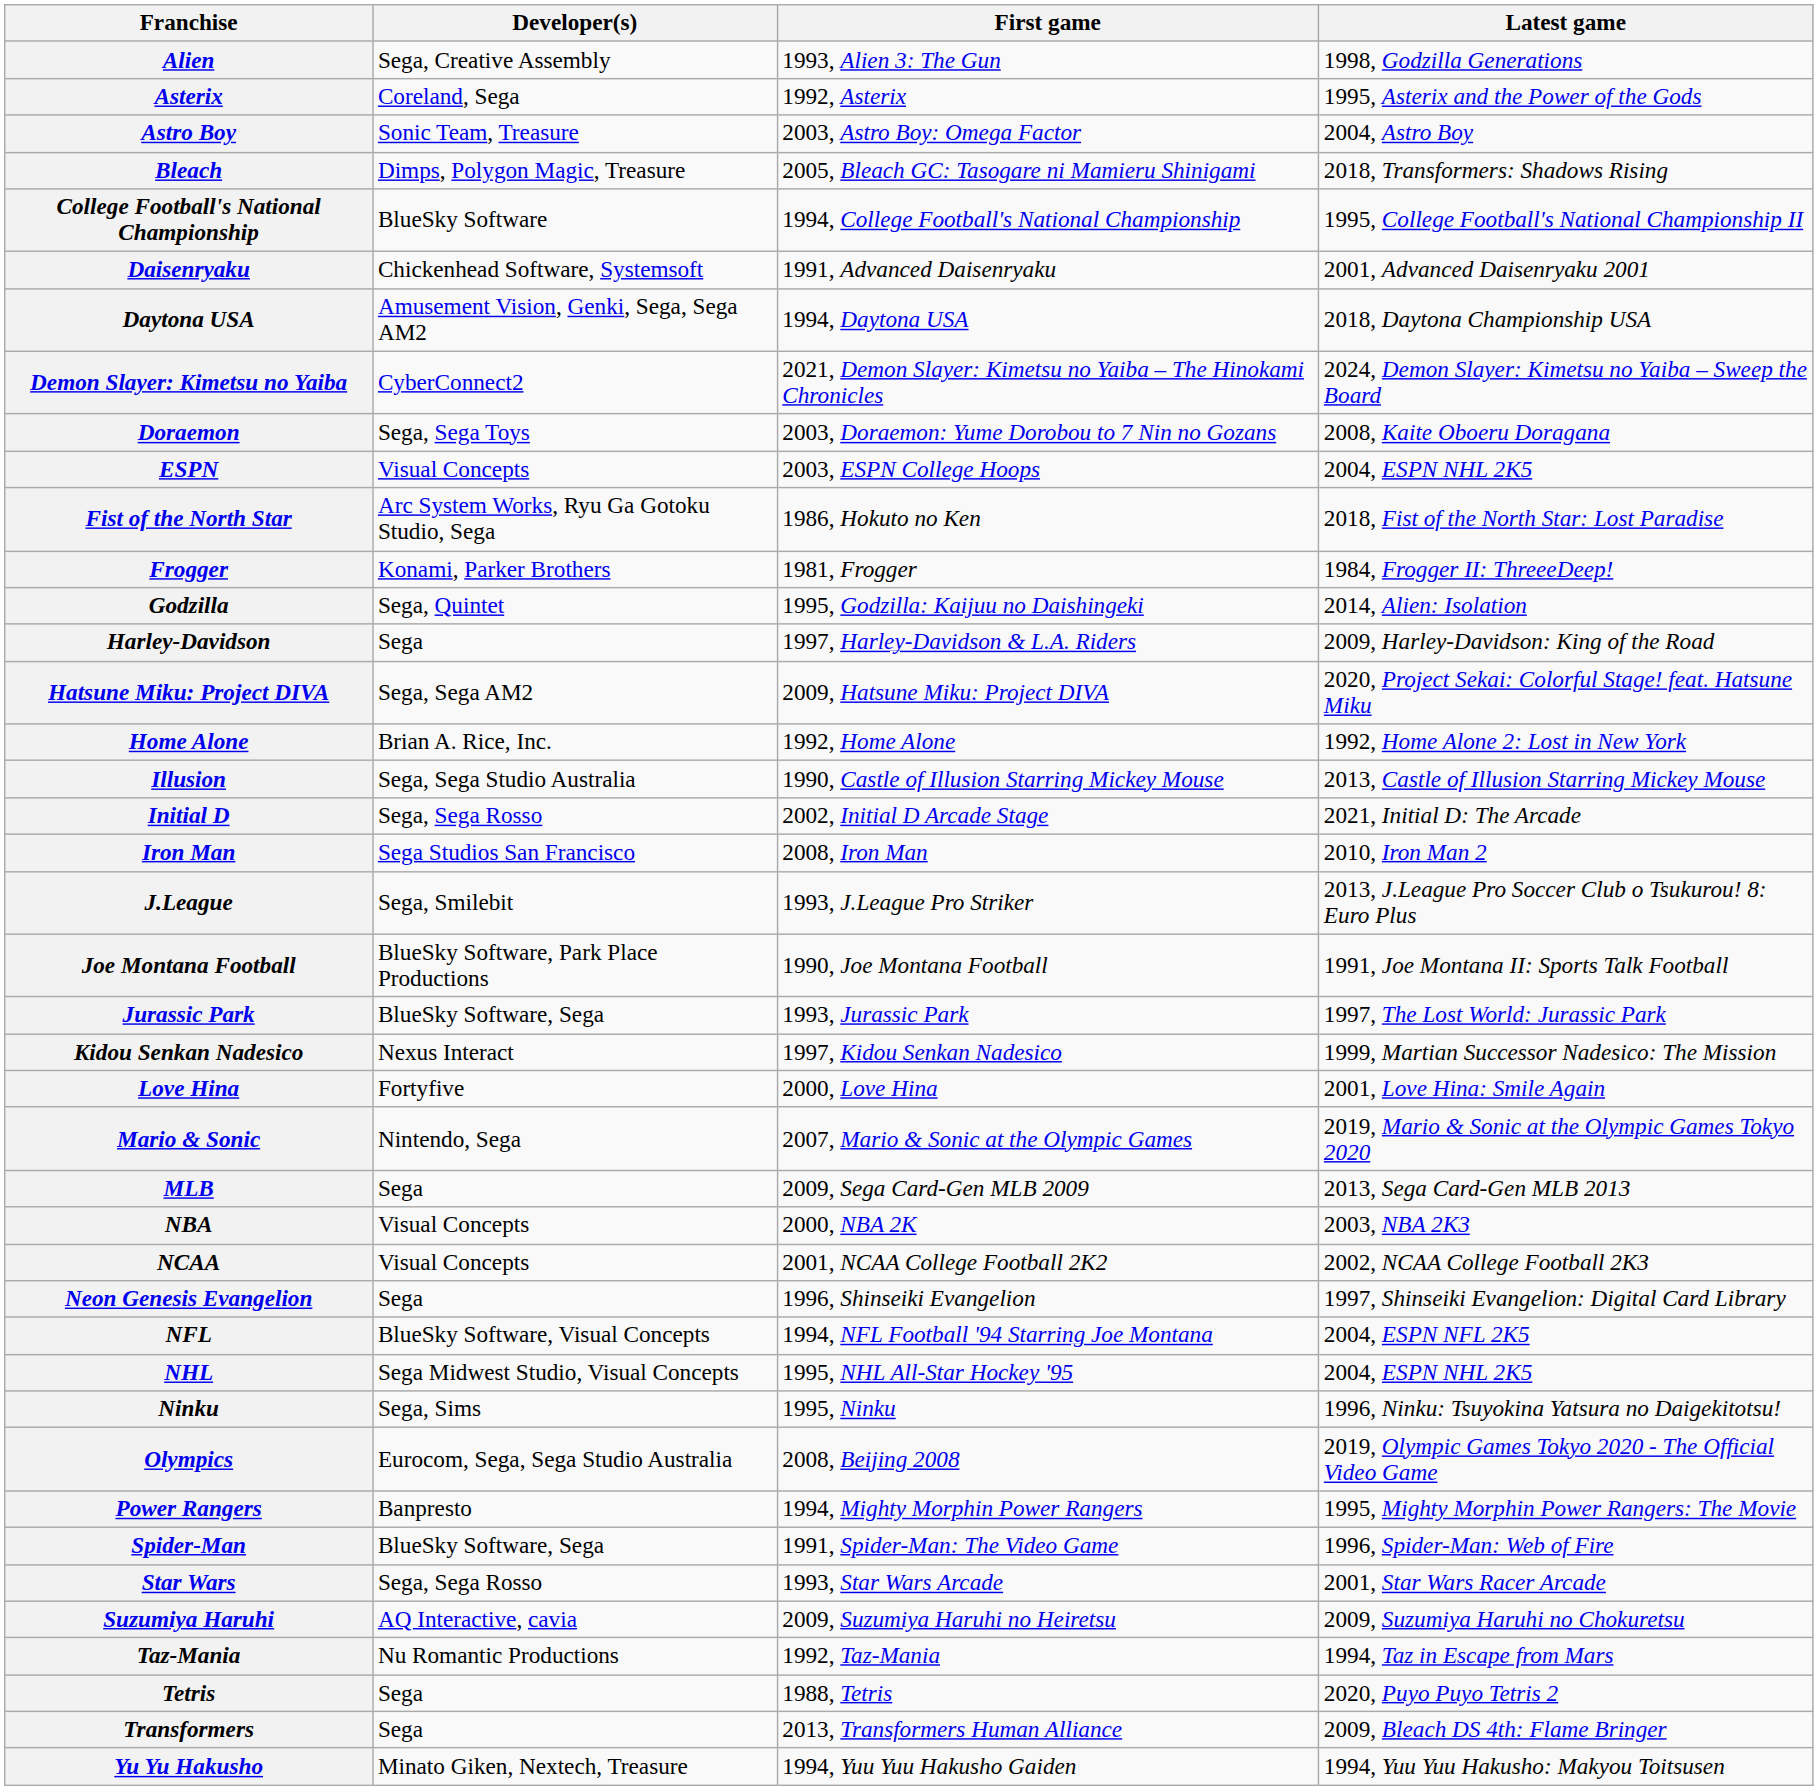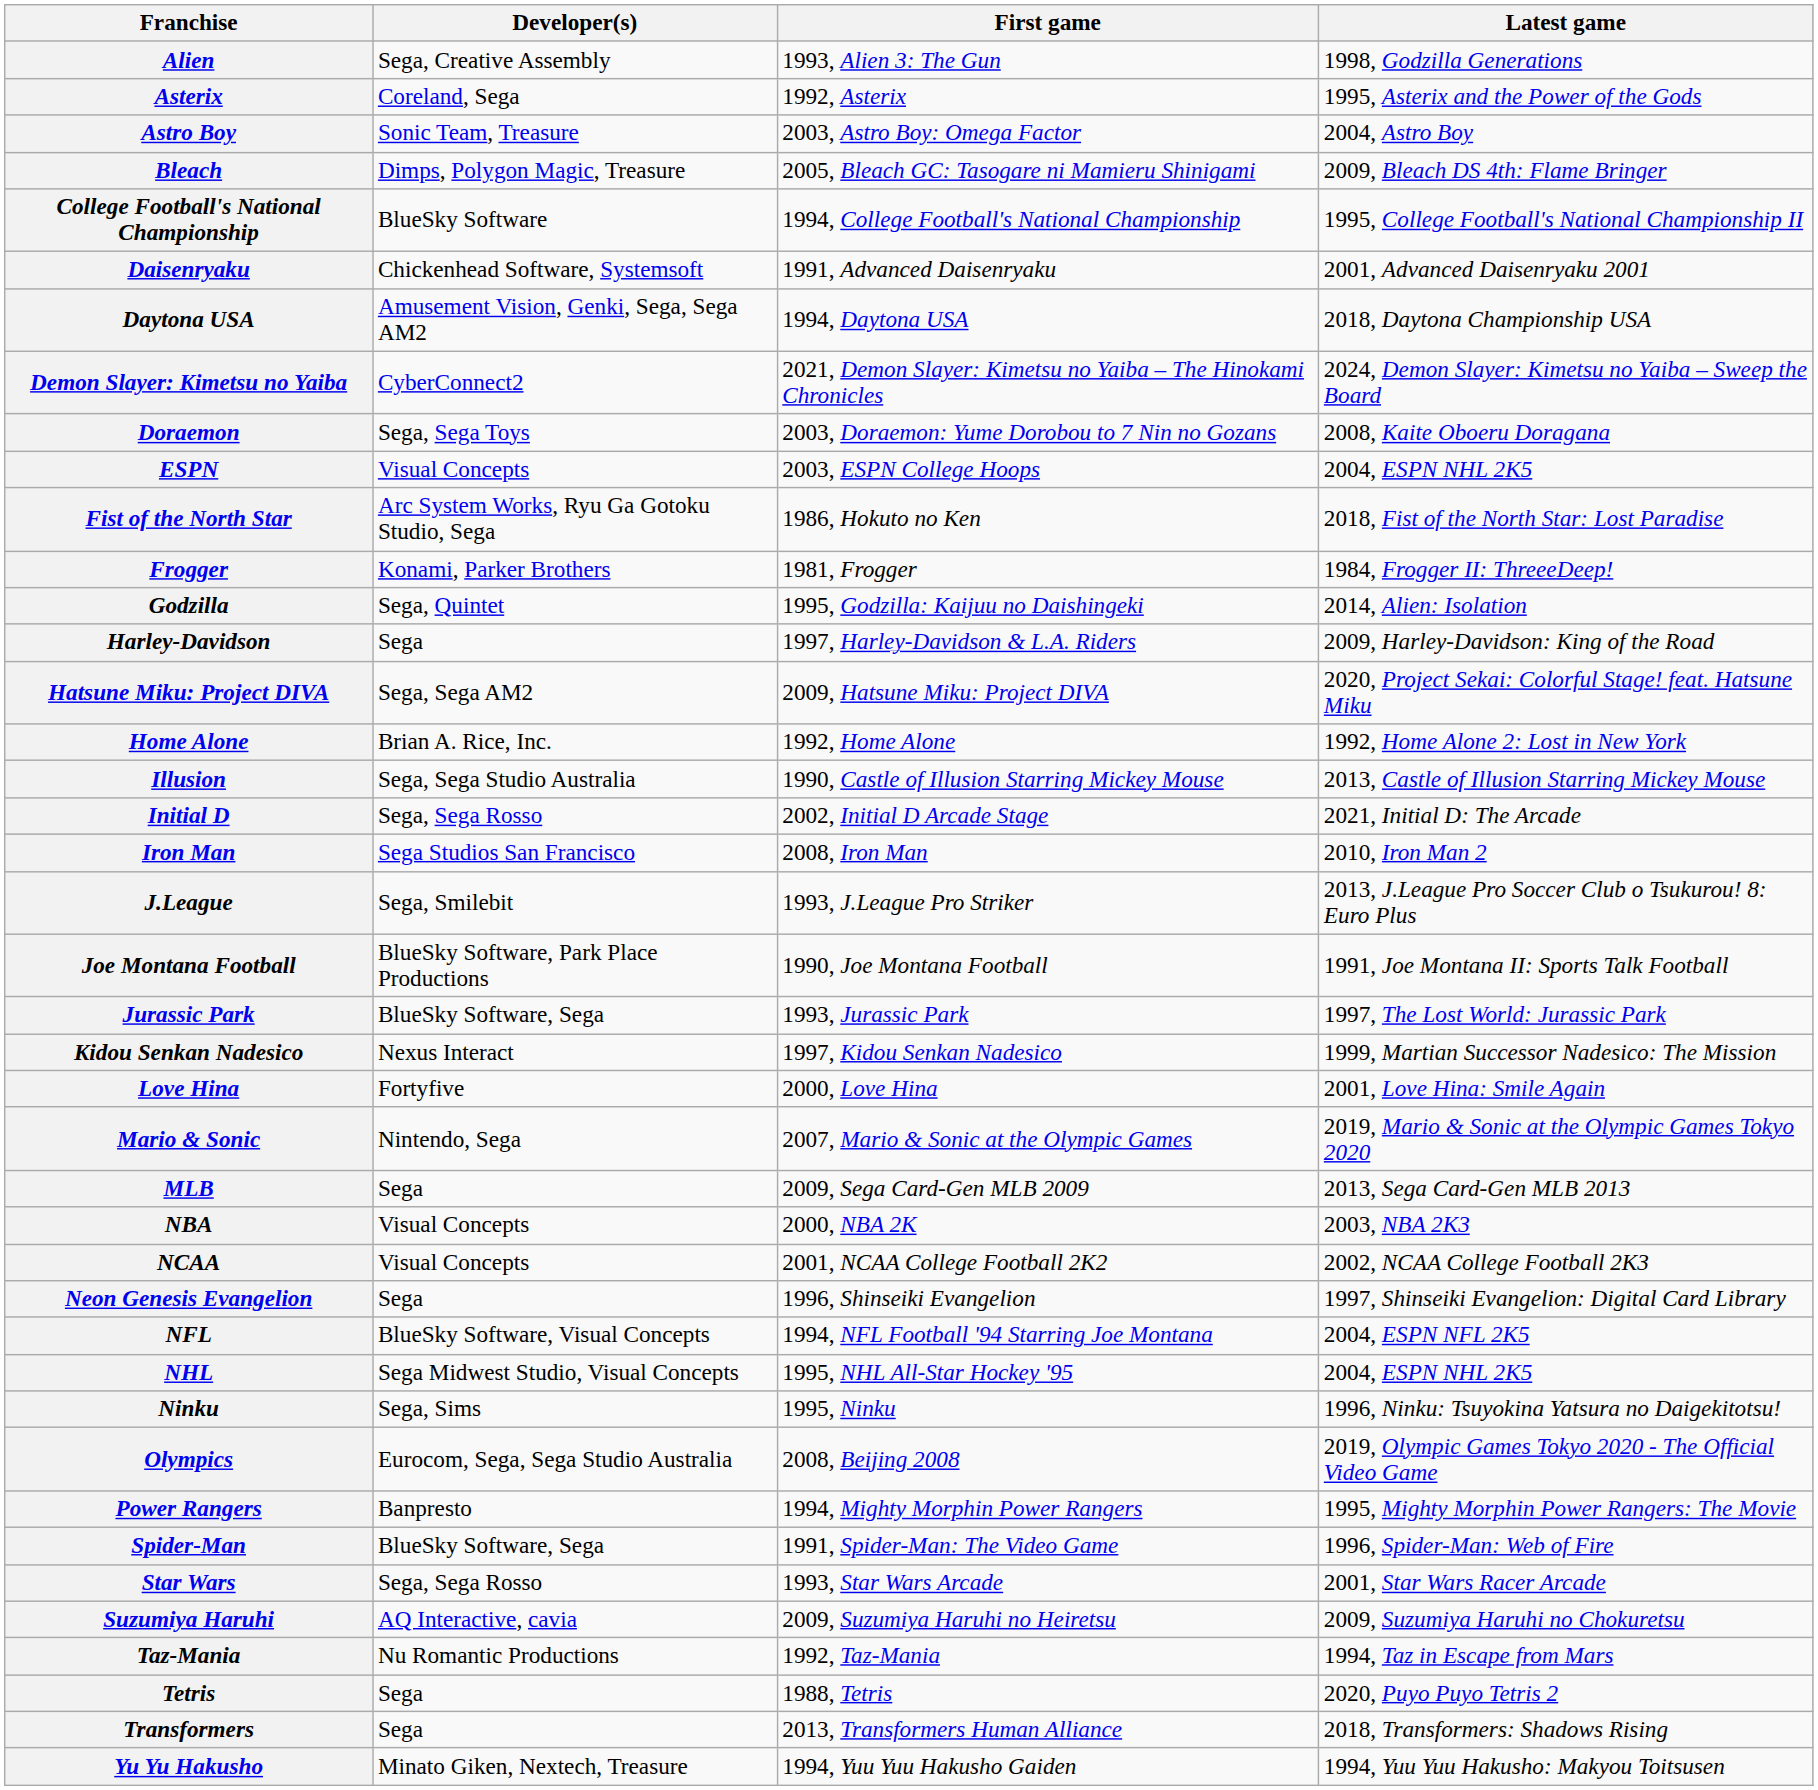Bleach | Latest game: 2018, Transformers: Shadows Rising -> 2009, Bleach DS 4th: Flame Bringer
Transformers | Latest game: 2009, Bleach DS 4th: Flame Bringer -> 2018, Transformers: Shadows Rising
